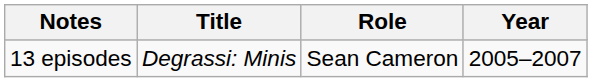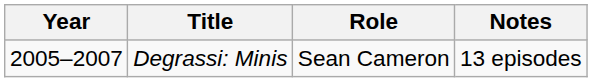columns swapped: Year <-> Notes
